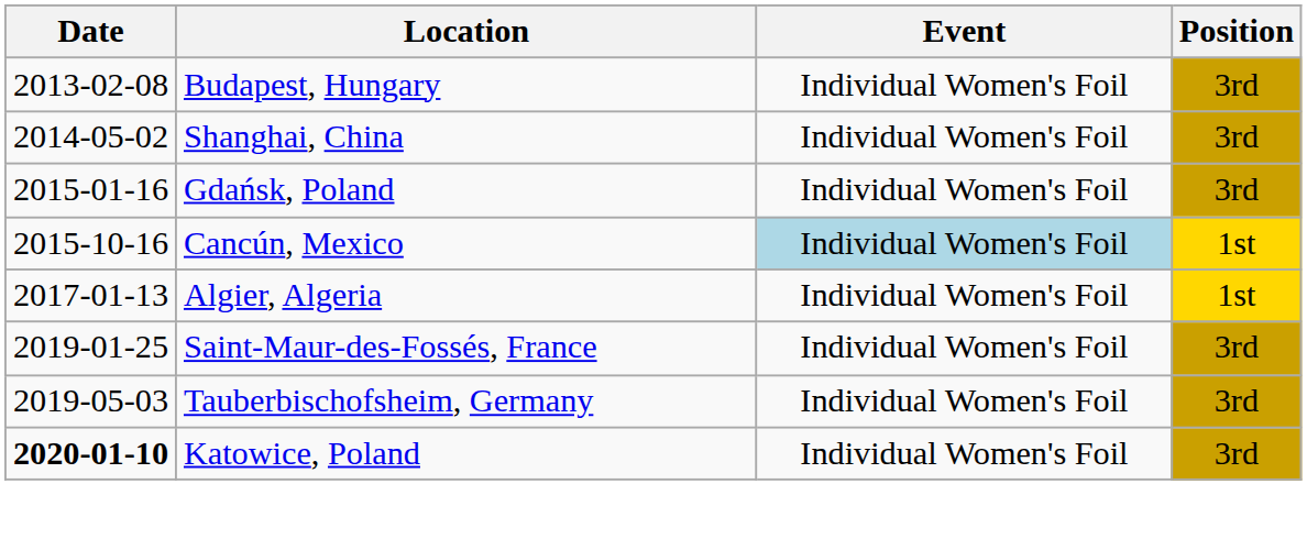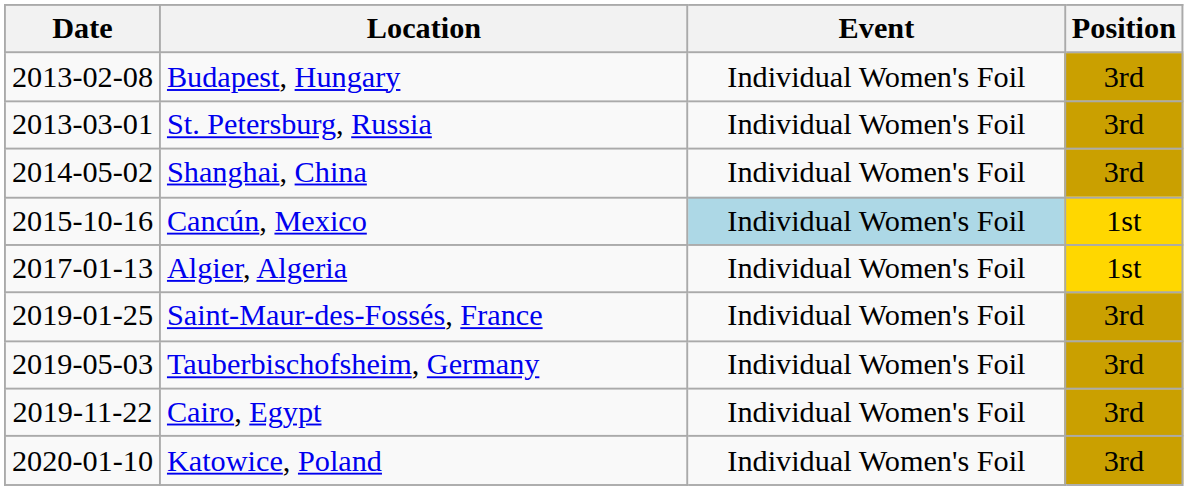+ row: 2013-03-01 | St. Petersburg, Russia | Individual Women's Foil | 3rd
- row: 2015-01-16 | Gdańsk, Poland | Individual Women's Foil | 3rd
+ row: 2019-11-22 | Cairo, Egypt | Individual Women's Foil | 3rd
Katowice, Poland | Date: bold -> normal
